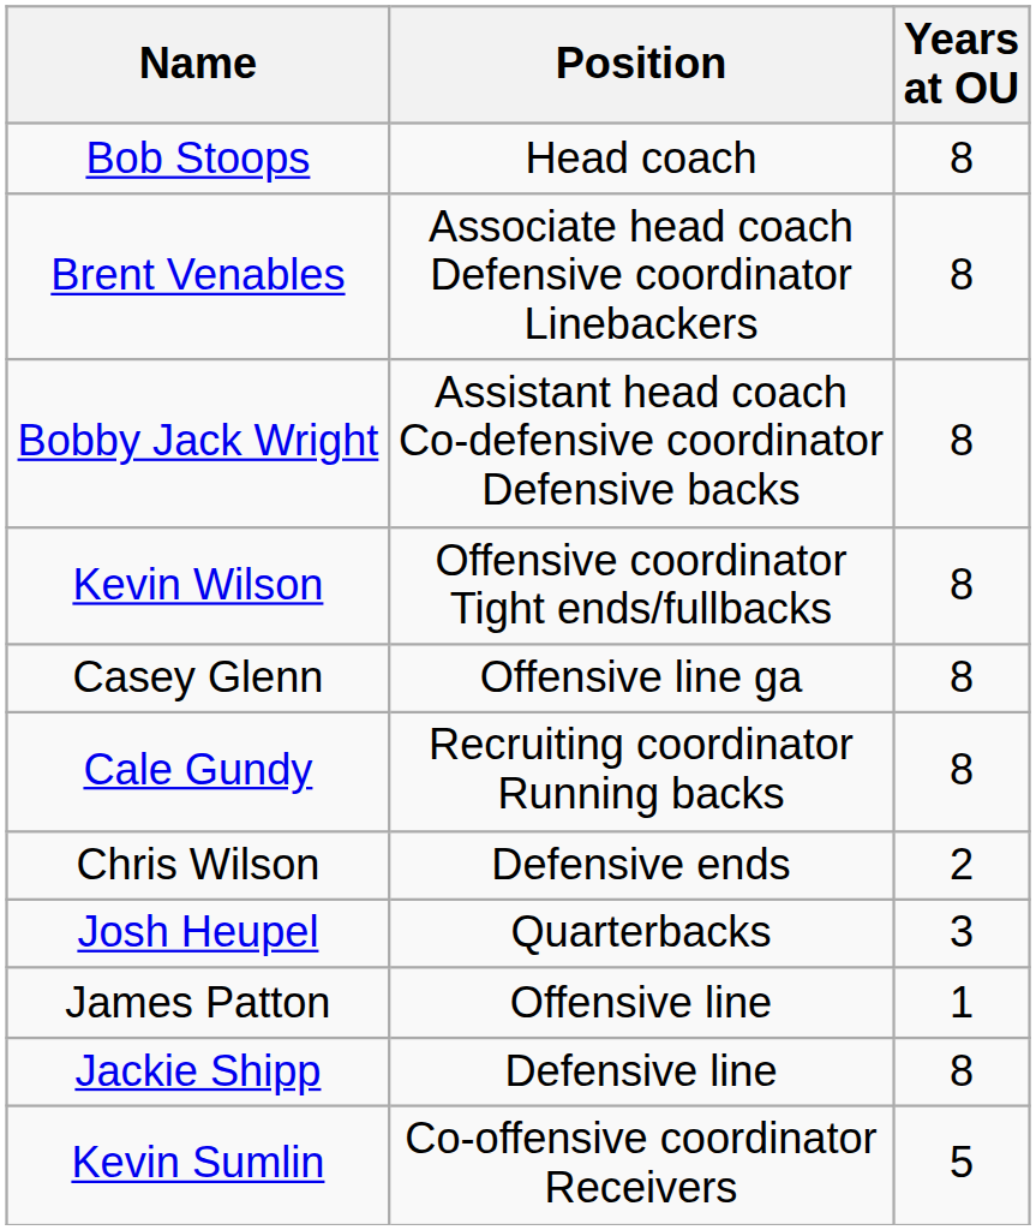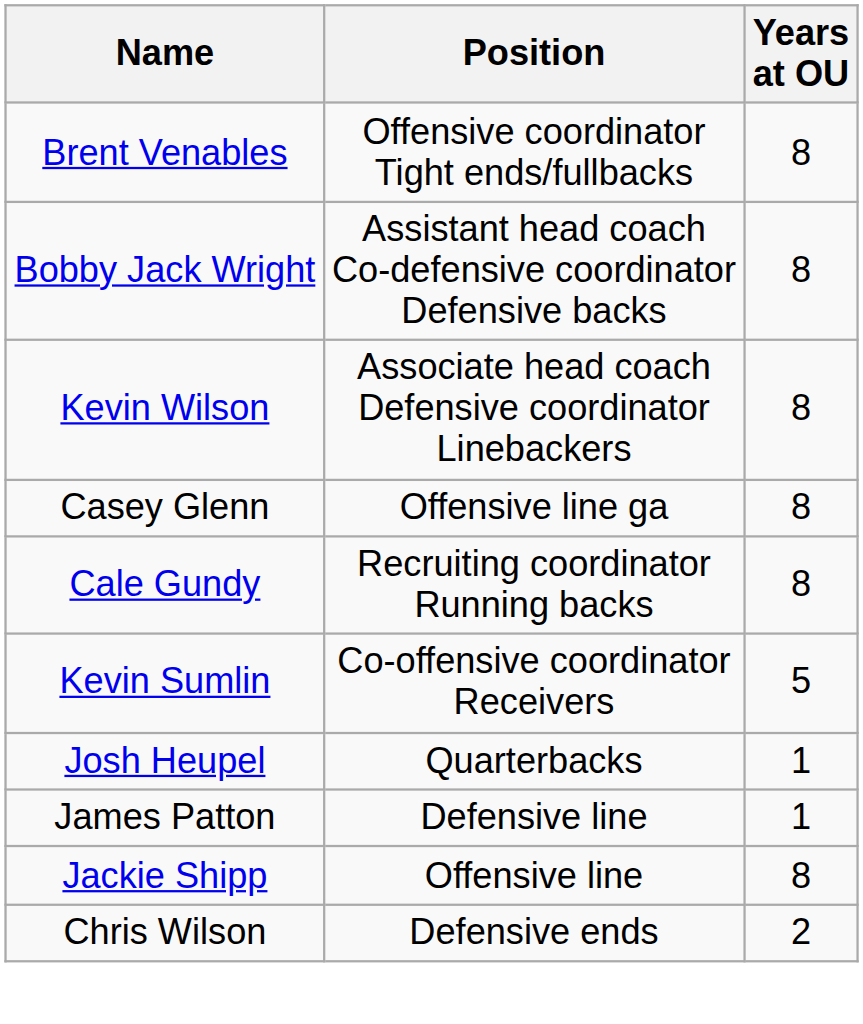- row: Bob Stoops | Head coach | 8
Brent Venables | Position: Associate head coach Defensive coordinator Linebackers -> Offensive coordinator Tight ends/fullbacks
Kevin Wilson | Position: Offensive coordinator Tight ends/fullbacks -> Associate head coach Defensive coordinator Linebackers
rows swapped: Kevin Sumlin <-> Chris Wilson
Josh Heupel | Years at OU: 3 -> 1
James Patton | Position: Offensive line -> Defensive line
Jackie Shipp | Position: Defensive line -> Offensive line
